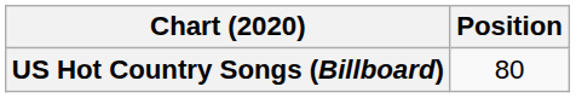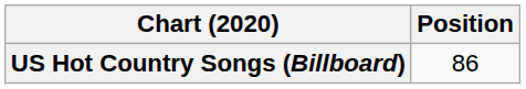US Hot Country Songs (Billboard) | Position: 80 -> 86
